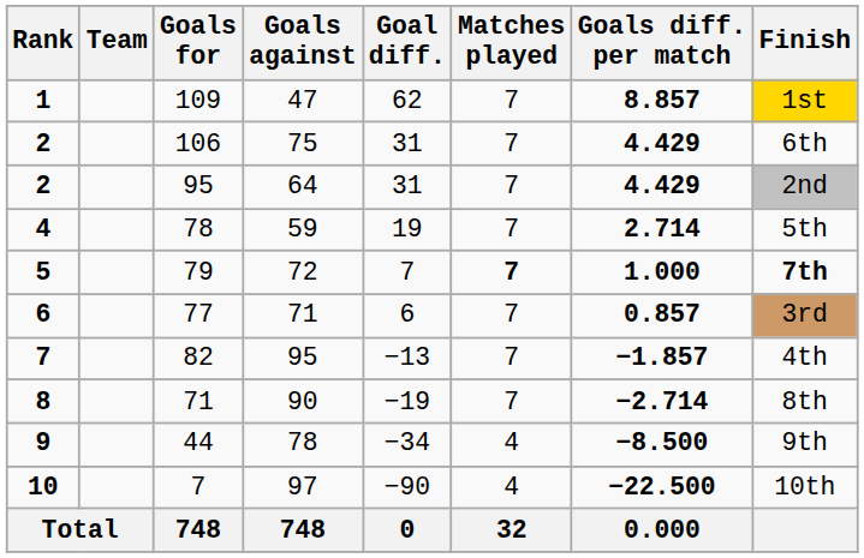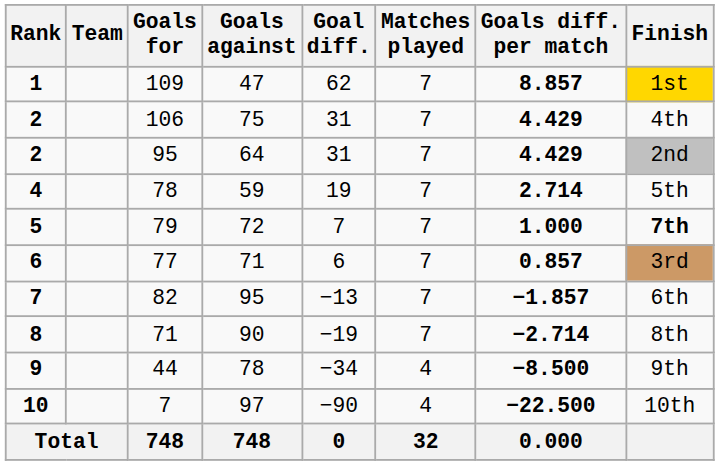106 | Finish: 6th -> 4th
79 | Matches played: bold -> normal
82 | Finish: 4th -> 6th
